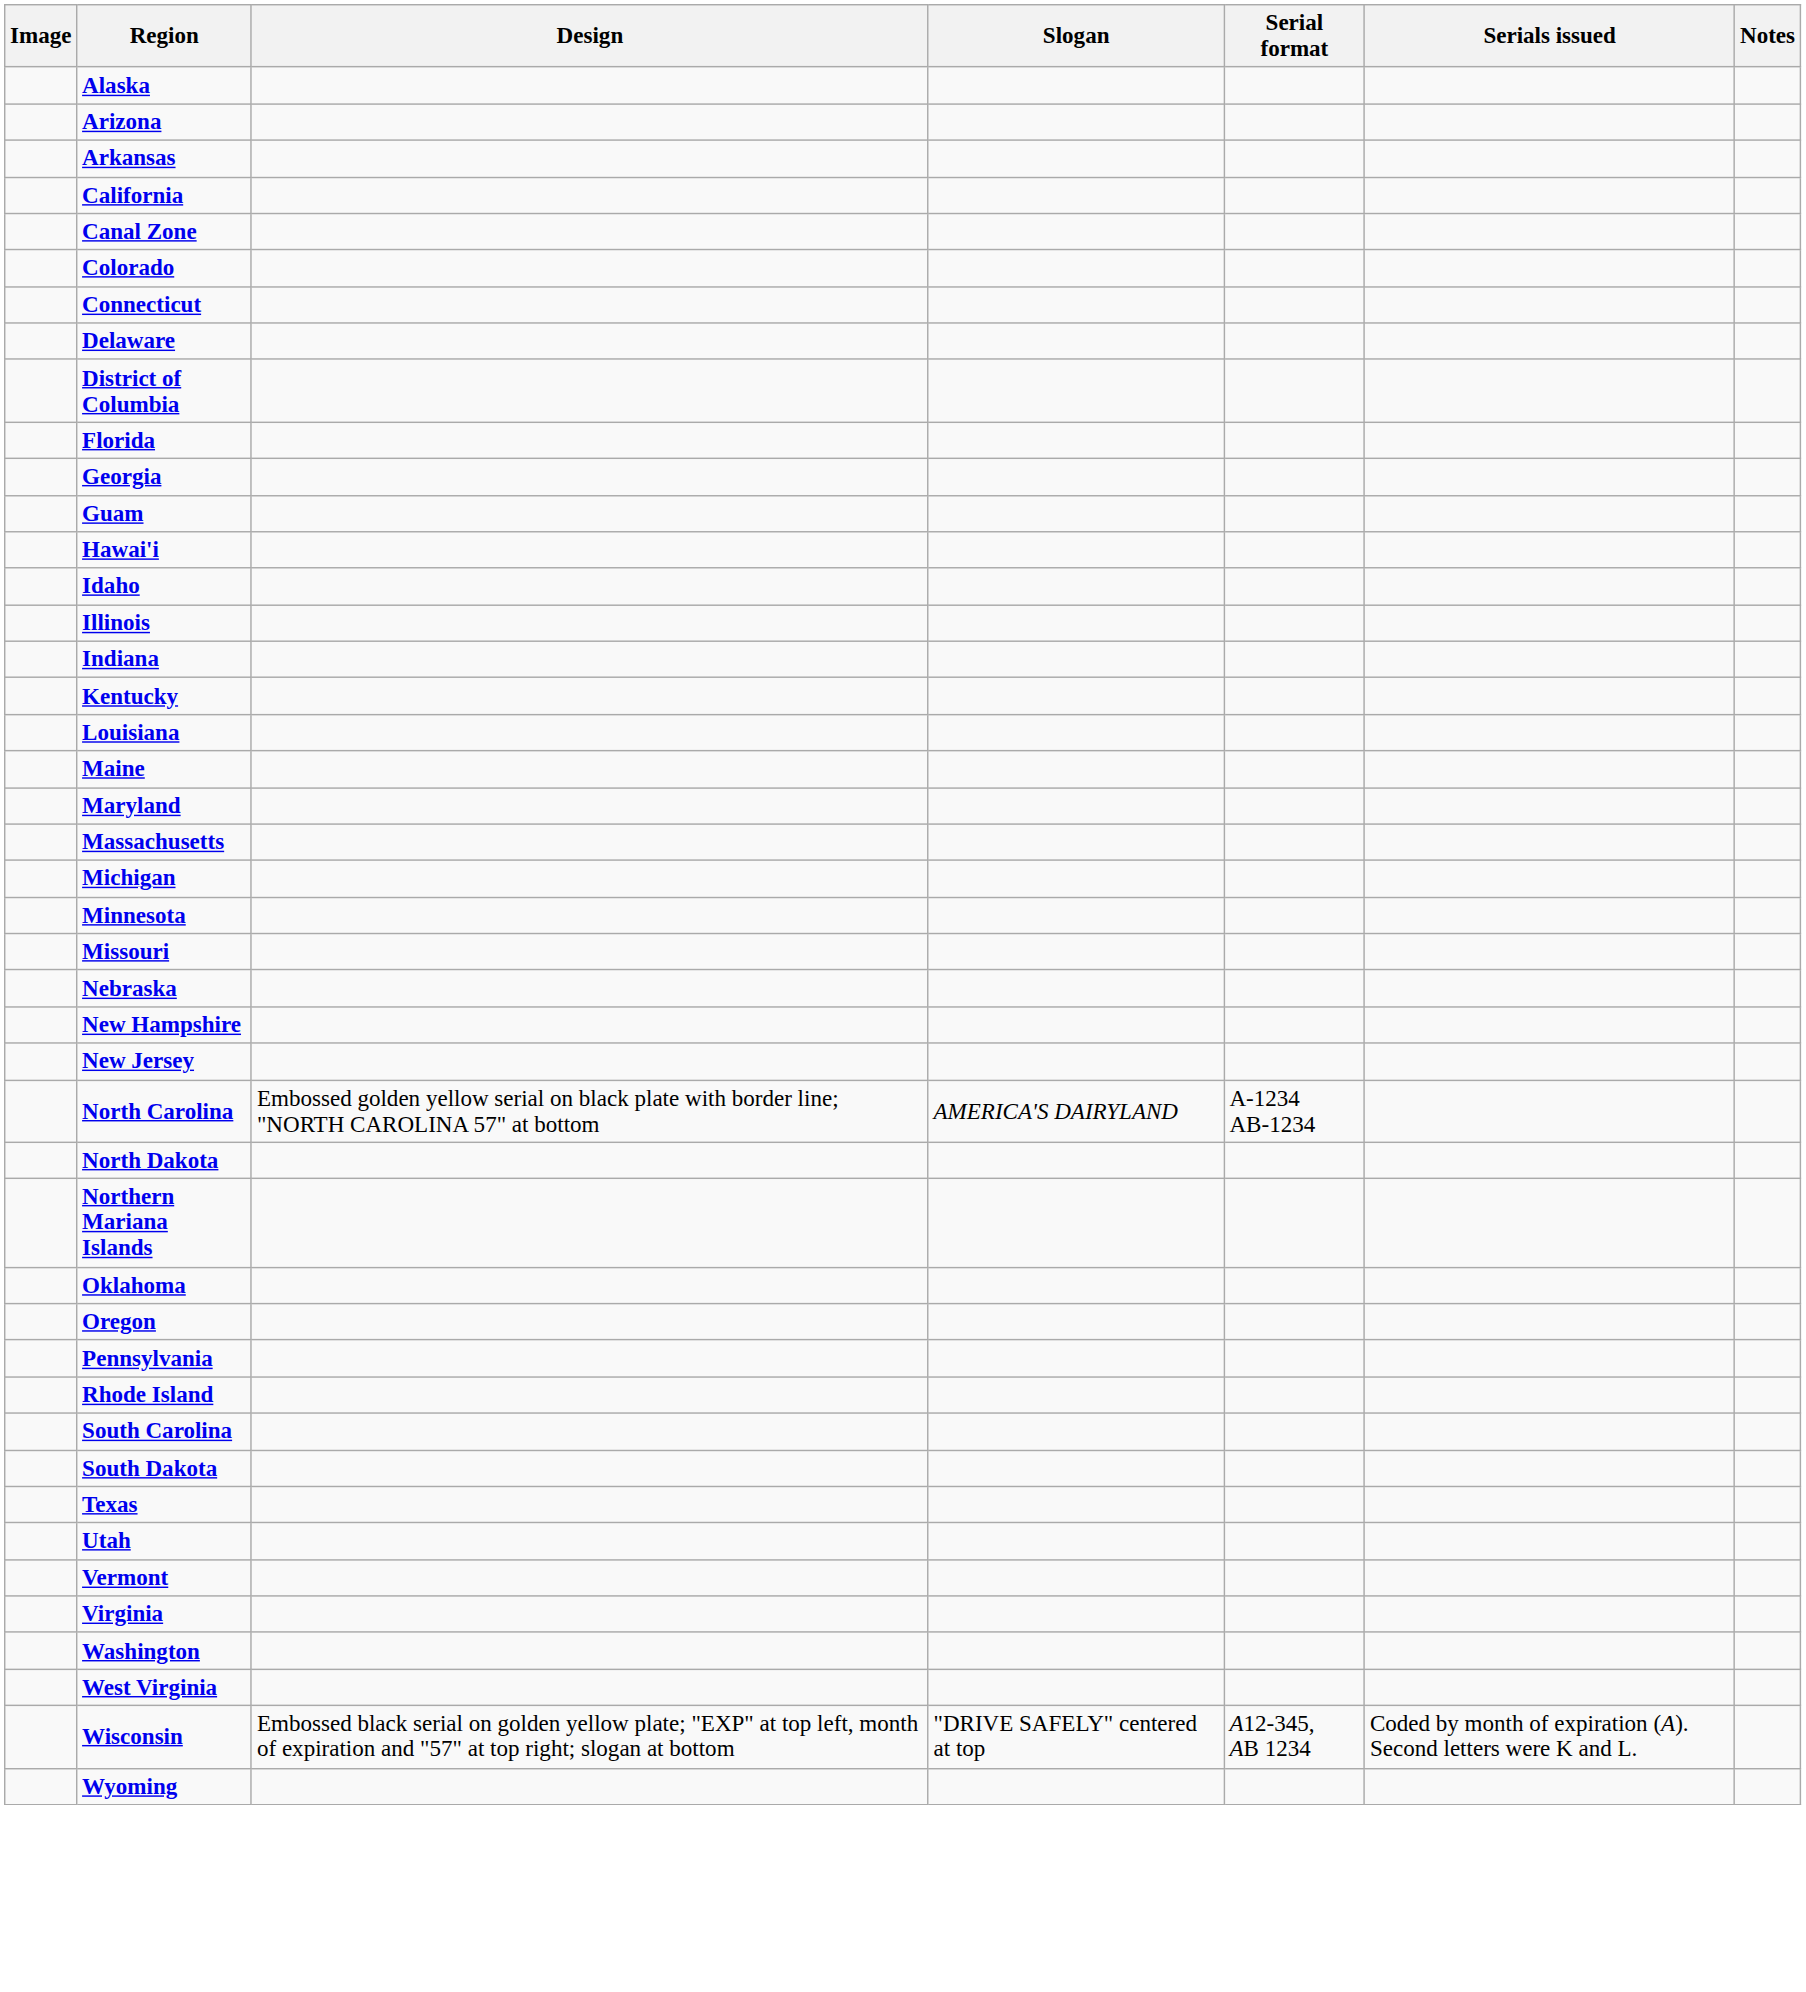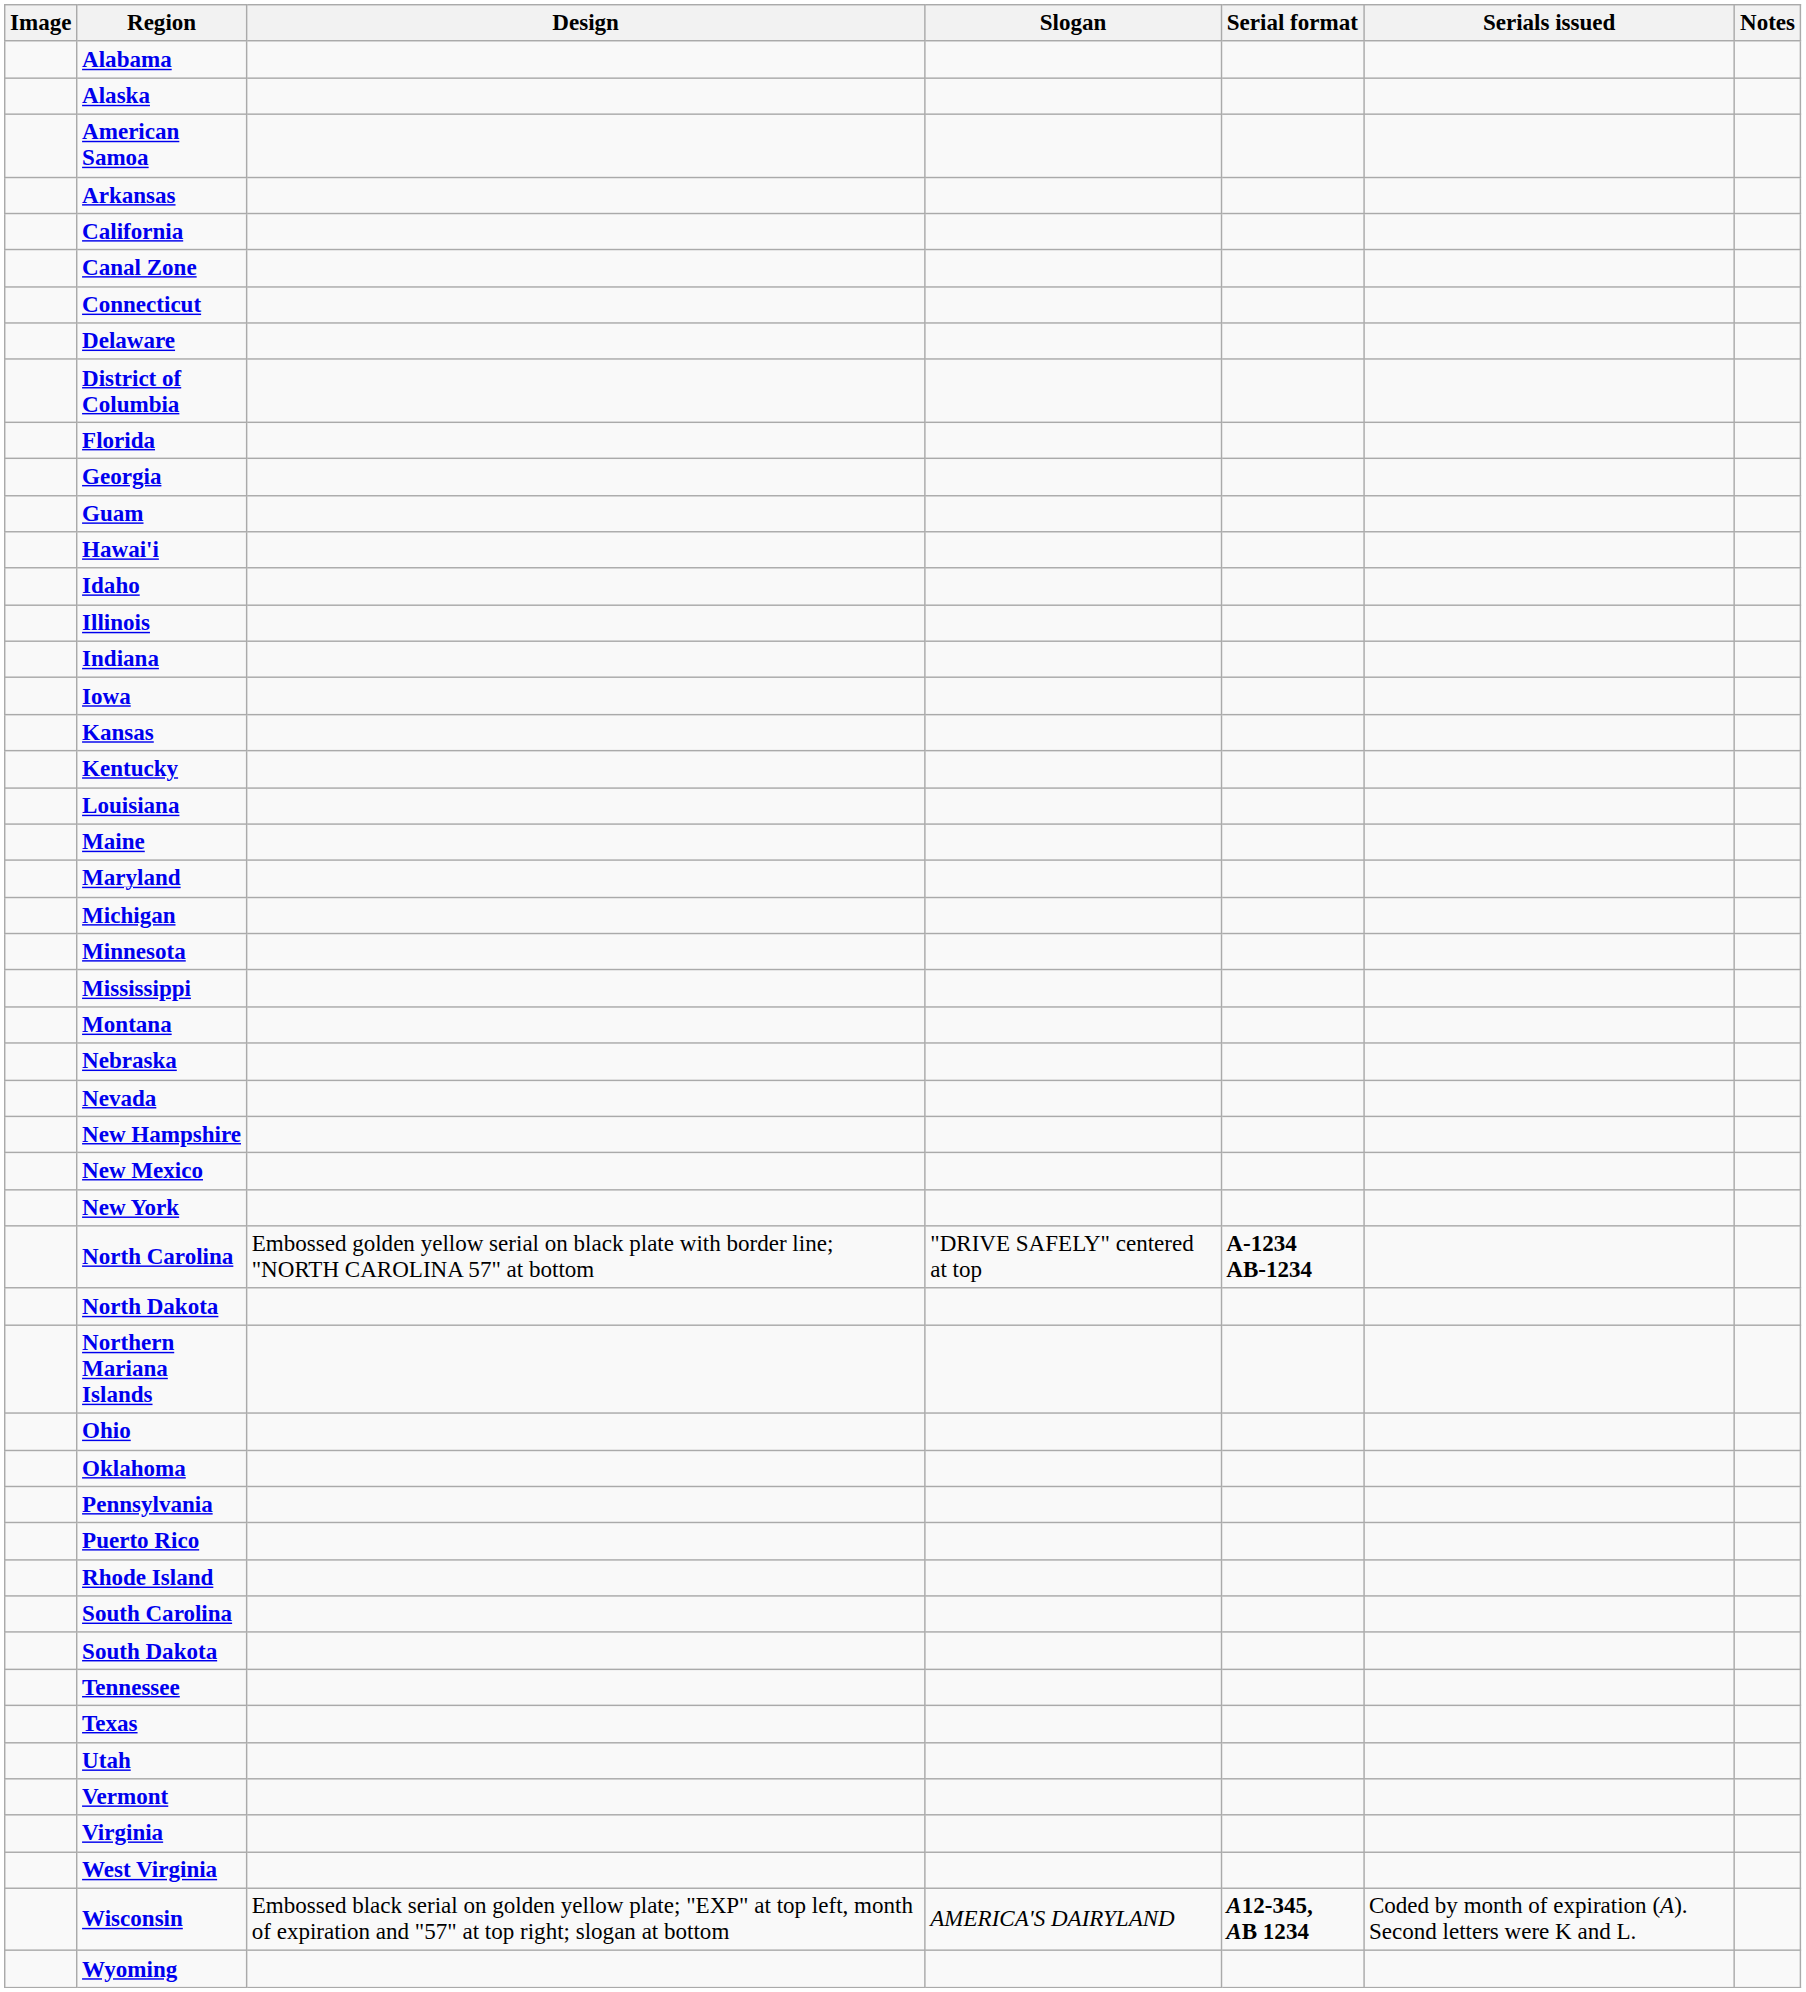+ row: Alabama
+ row: American Samoa
- row: Arizona
- row: Colorado
+ row: Iowa
+ row: Kansas
- row: Massachusetts
+ row: Mississippi
- row: Missouri
+ row: Montana
+ row: Nevada
- row: New Jersey
+ row: New Mexico
+ row: New York
North Carolina | Slogan: AMERICA'S DAIRYLAND -> "DRIVE SAFELY" centered at top
North Carolina | Serial format: normal -> bold
+ row: Ohio
- row: Oregon
+ row: Puerto Rico
+ row: Tennessee
- row: Washington
Wisconsin | Slogan: "DRIVE SAFELY" centered at top -> AMERICA'S DAIRYLAND
Wisconsin | Serial format: normal -> bold
